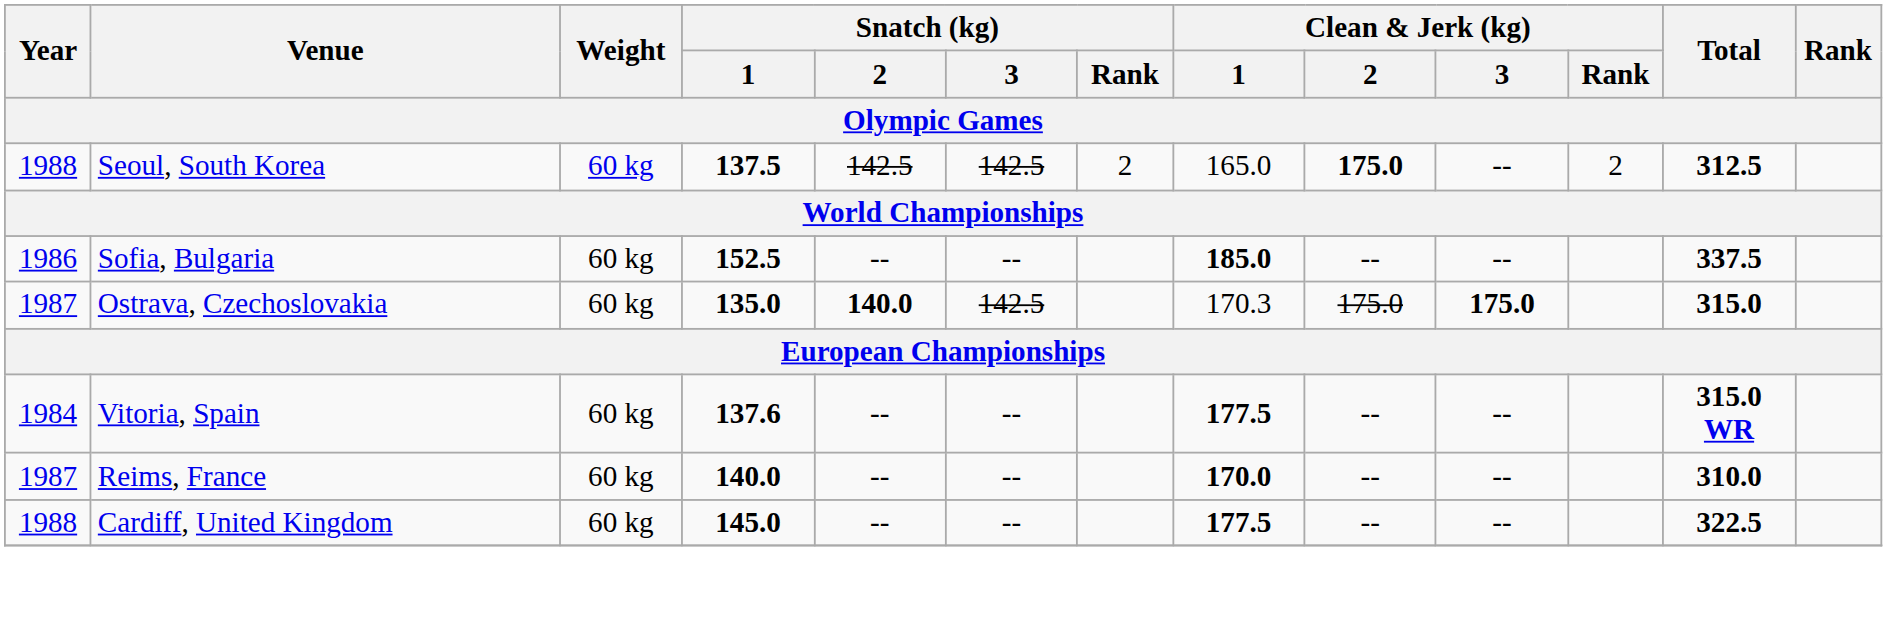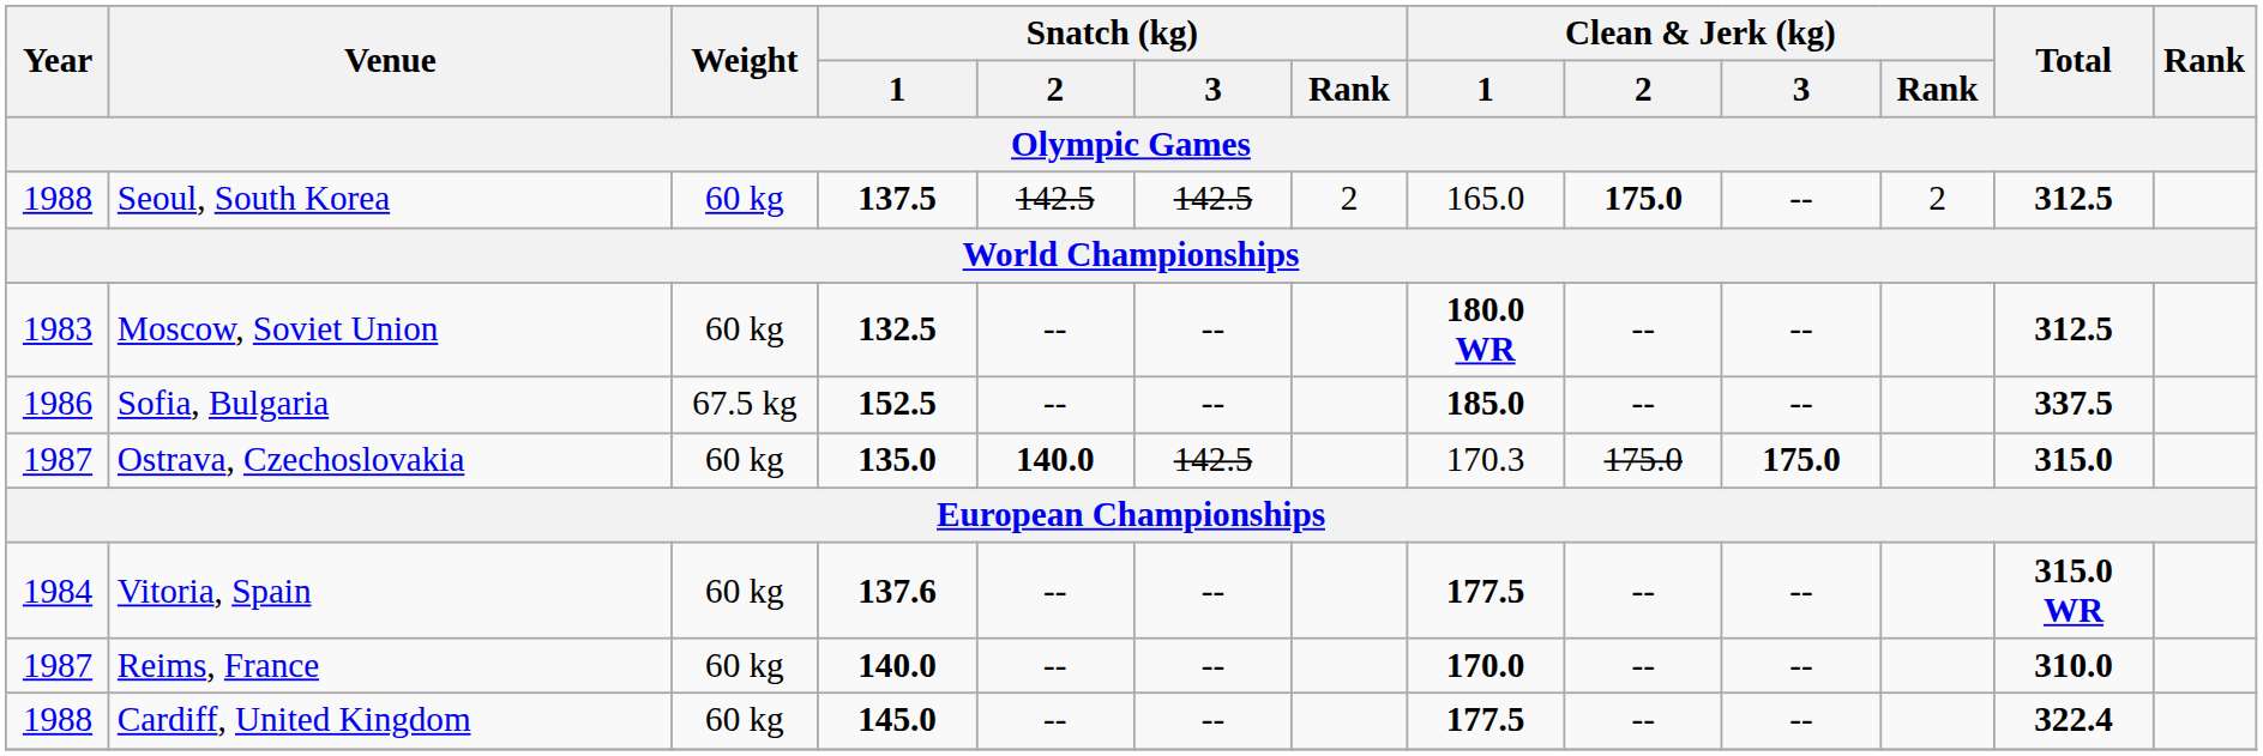+ row: 1983 | Moscow, Soviet Union | 60 kg | 132.5 | -- | -- | 180.0 WR | -- | -- | 312.5
Sofia, Bulgaria | Weight: 60 kg -> 67.5 kg
Cardiff, United Kingdom | Total: 322.5 -> 322.4
